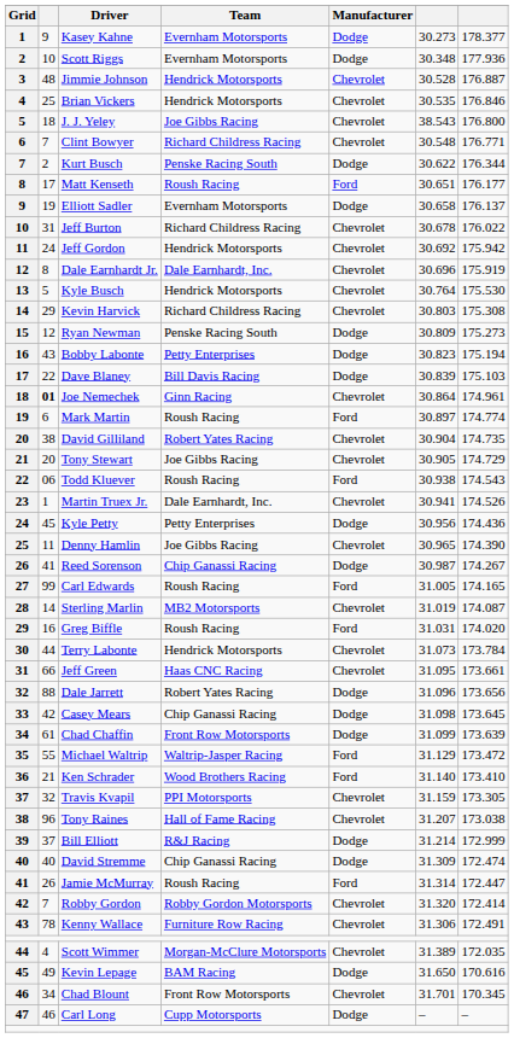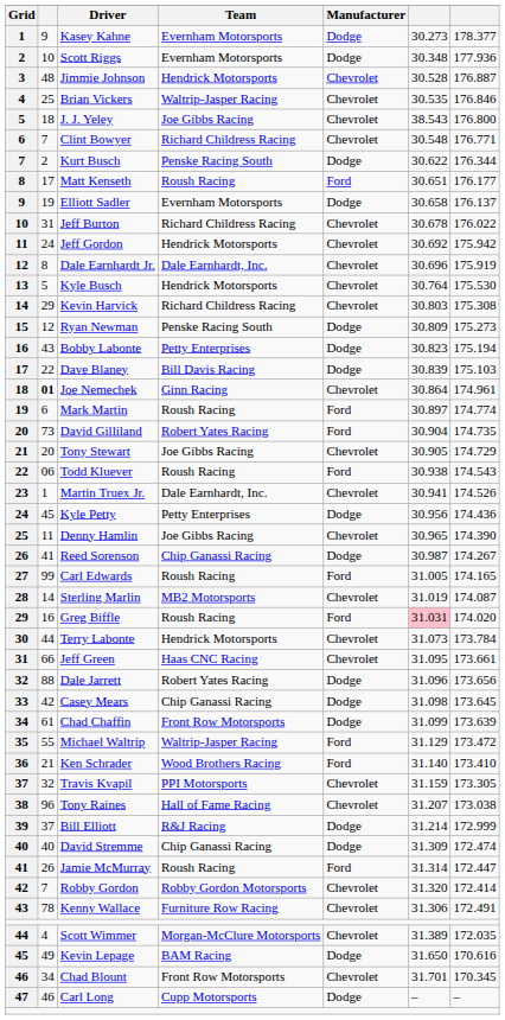Brian Vickers | Team: Hendrick Motorsports -> Waltrip-Jasper Racing
David Gilliland | column 2: 38 -> 73
David Gilliland | Manufacturer: Chevrolet -> Ford
Greg Biffle | column 6: no background -> pink background
